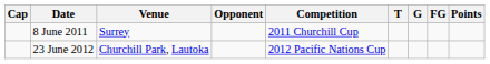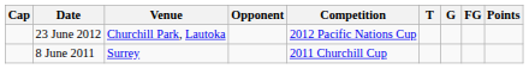rows swapped: 8 June 2011 <-> 23 June 2012
